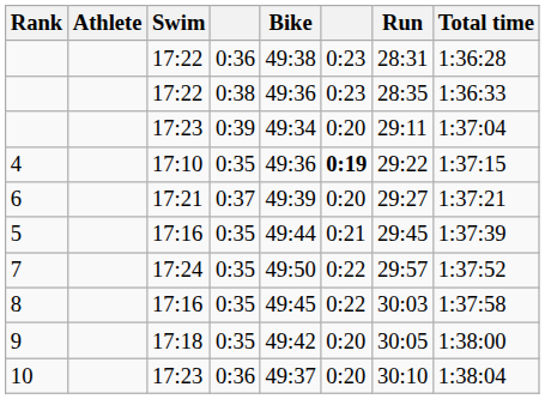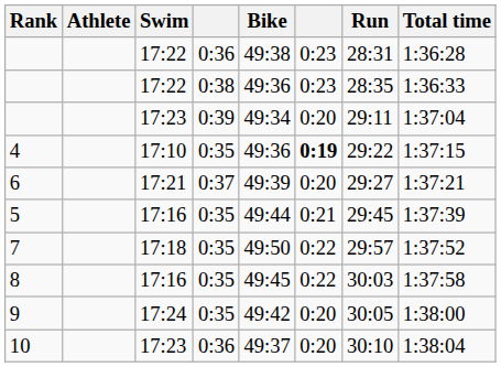7 | Swim: 17:24 -> 17:18
9 | Swim: 17:18 -> 17:24
